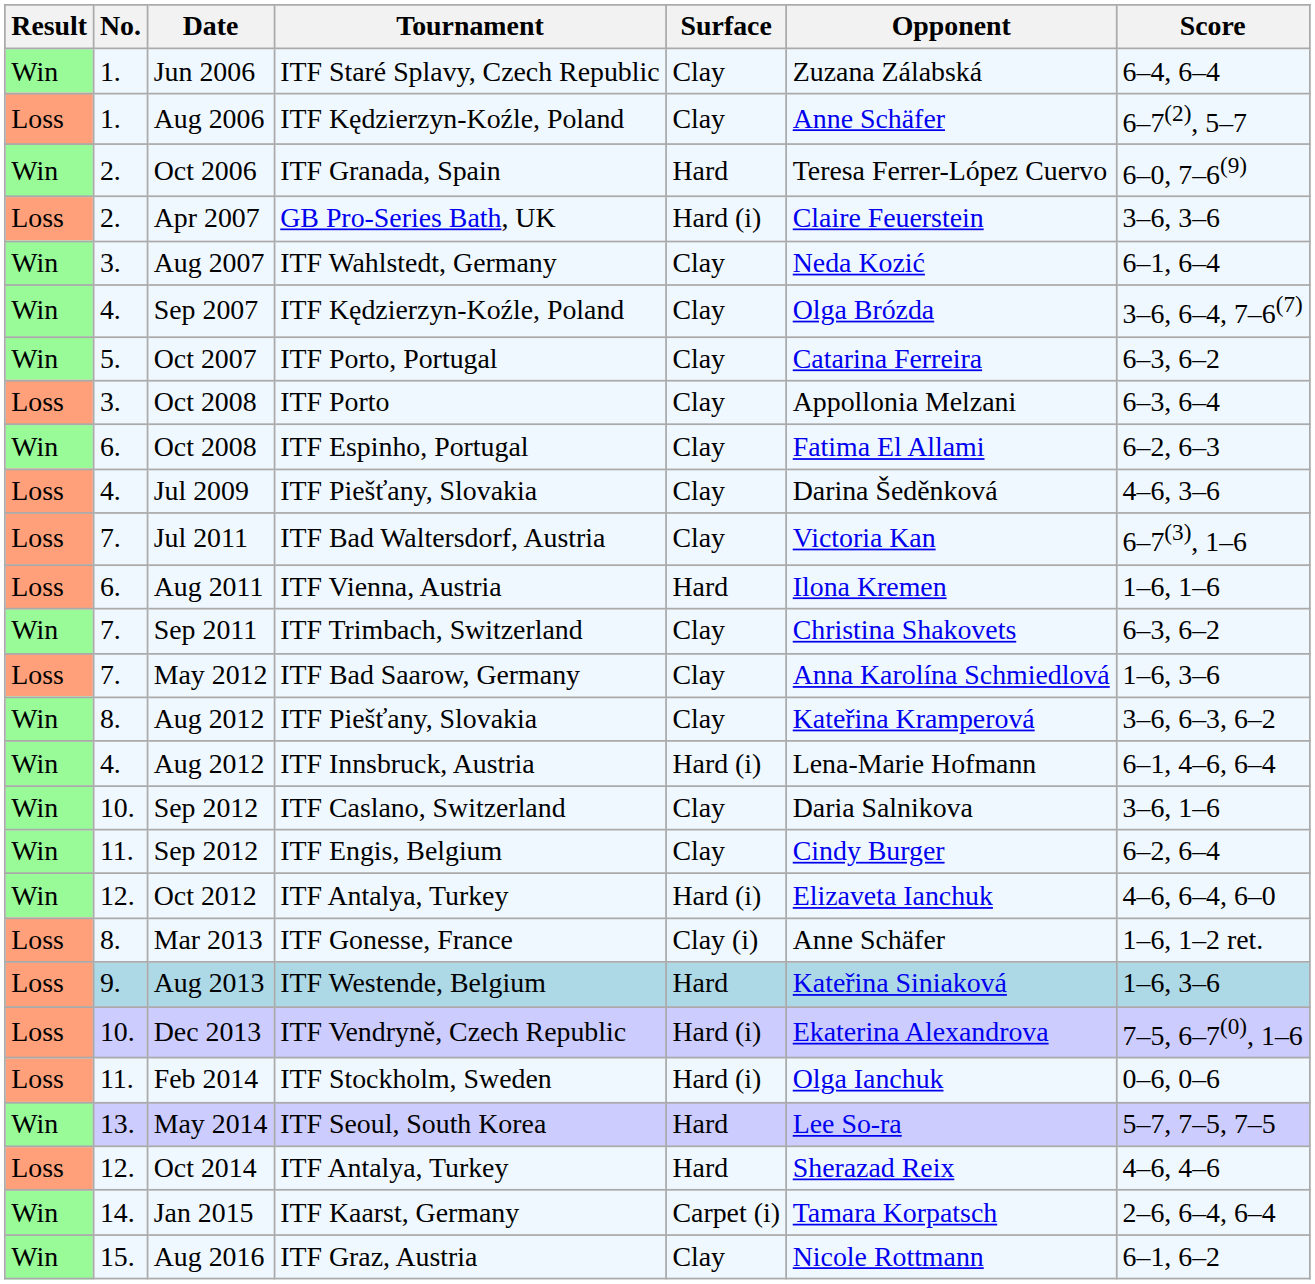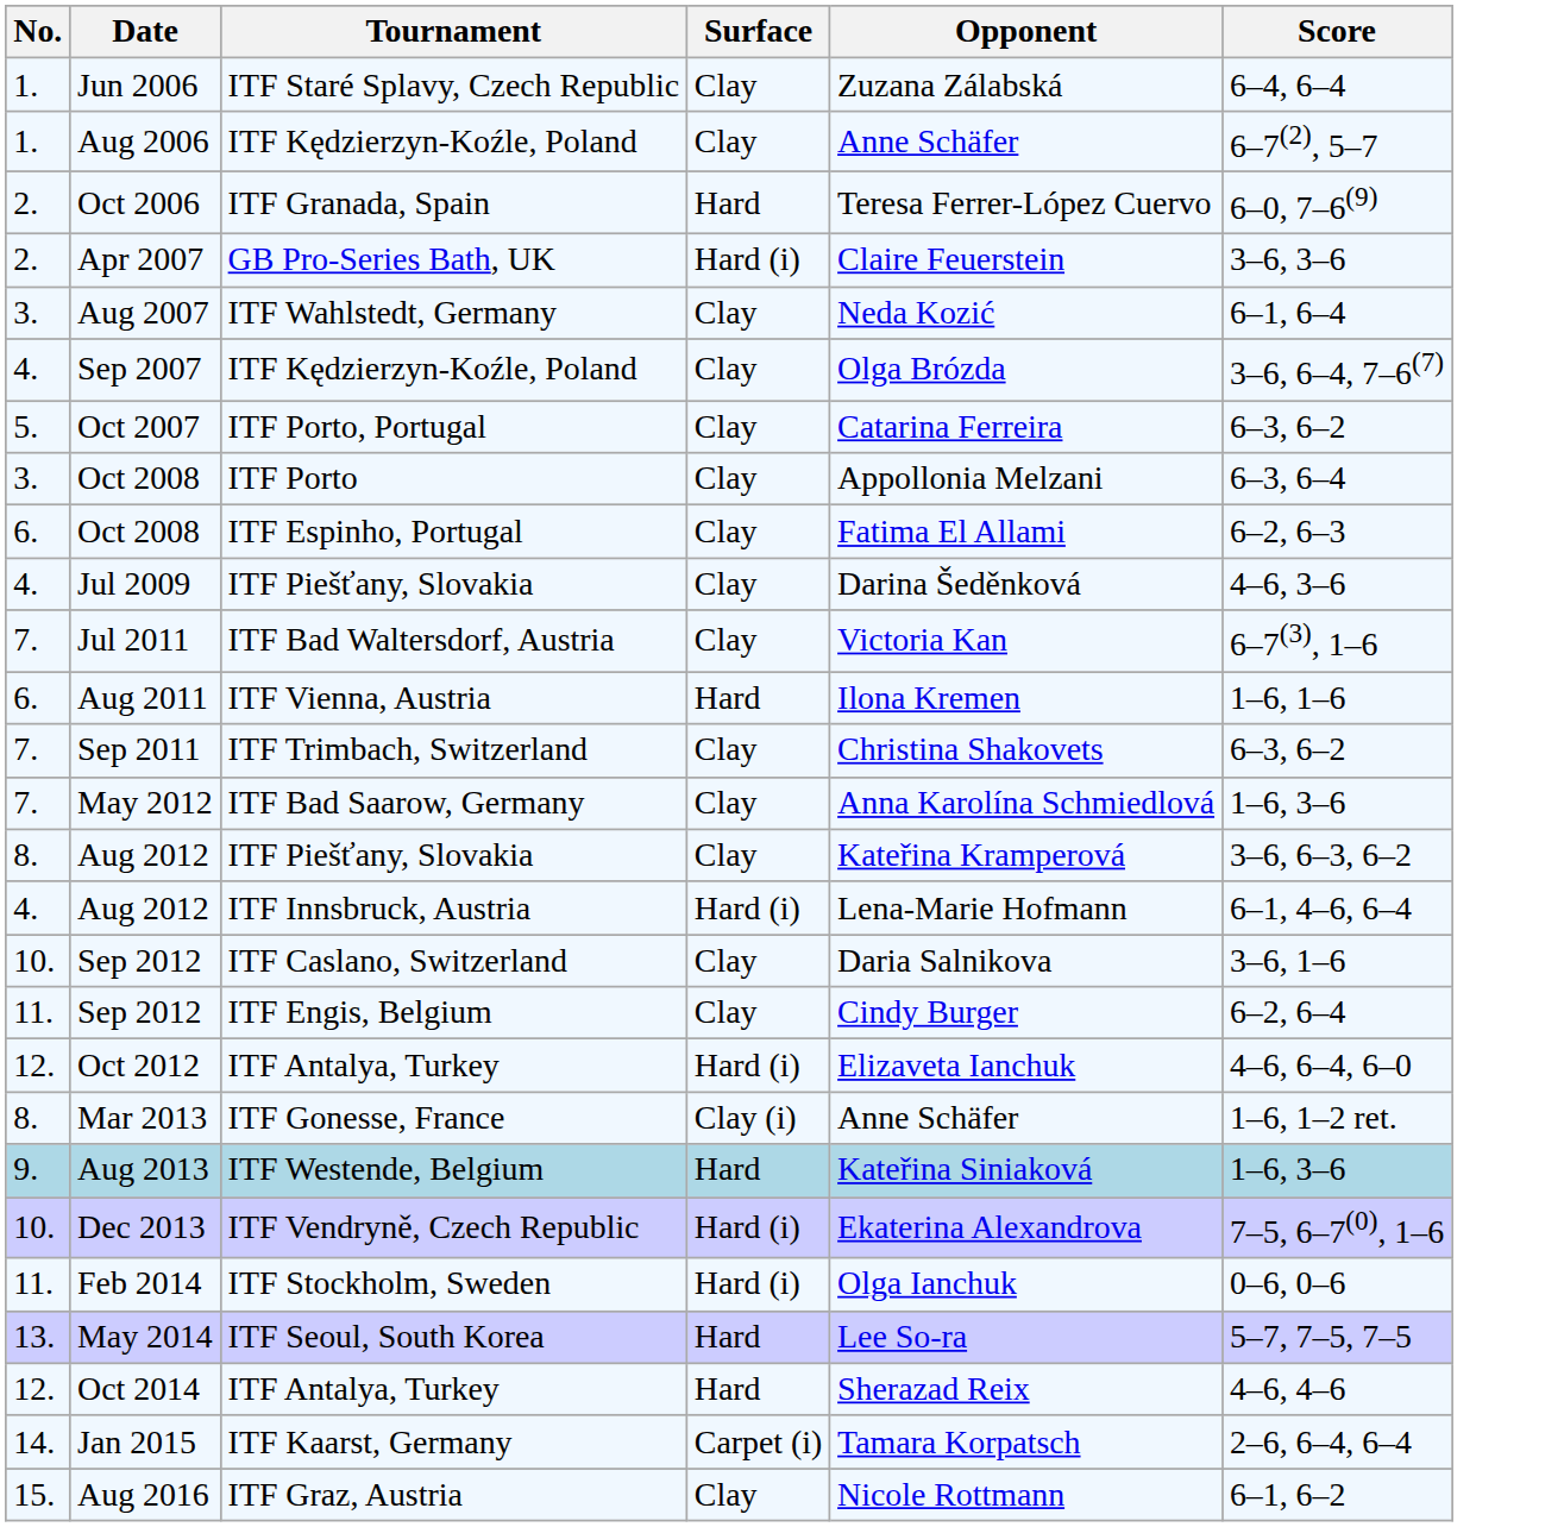- column: Result | Win | Loss | Win | Loss | Win | Win | Win | Loss | Win | Loss | Loss | Loss | Win | Loss | Win | Win | Win | Win | Win | Loss | Loss | Loss | Loss | Win | Loss | Win | Win
